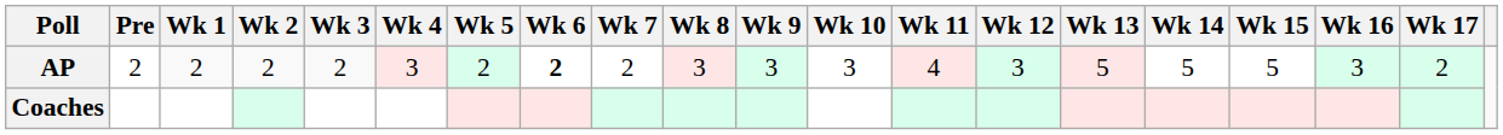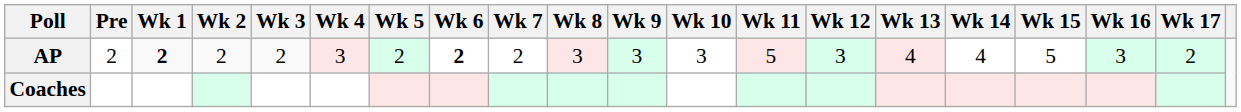AP | Wk 1: normal -> bold
AP | Wk 11: 4 -> 5
AP | Wk 13: 5 -> 4
AP | Wk 14: 5 -> 4
